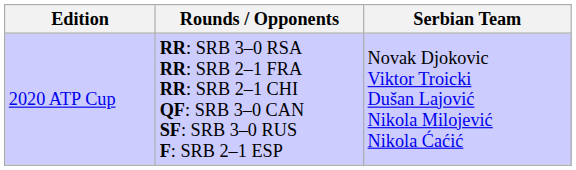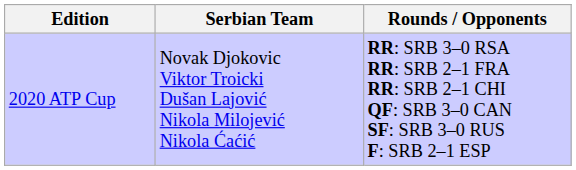columns swapped: Serbian Team <-> Rounds / Opponents
